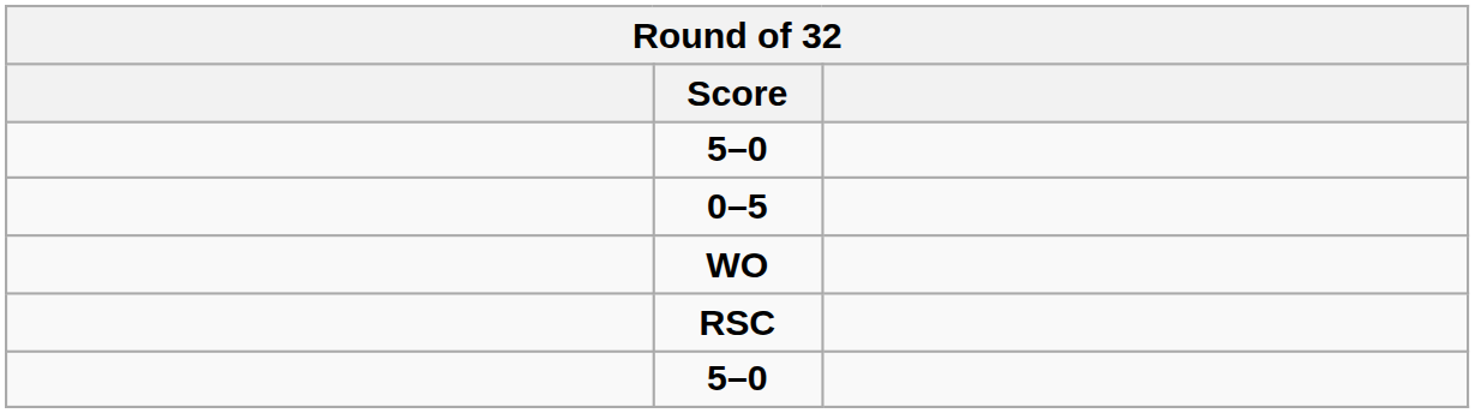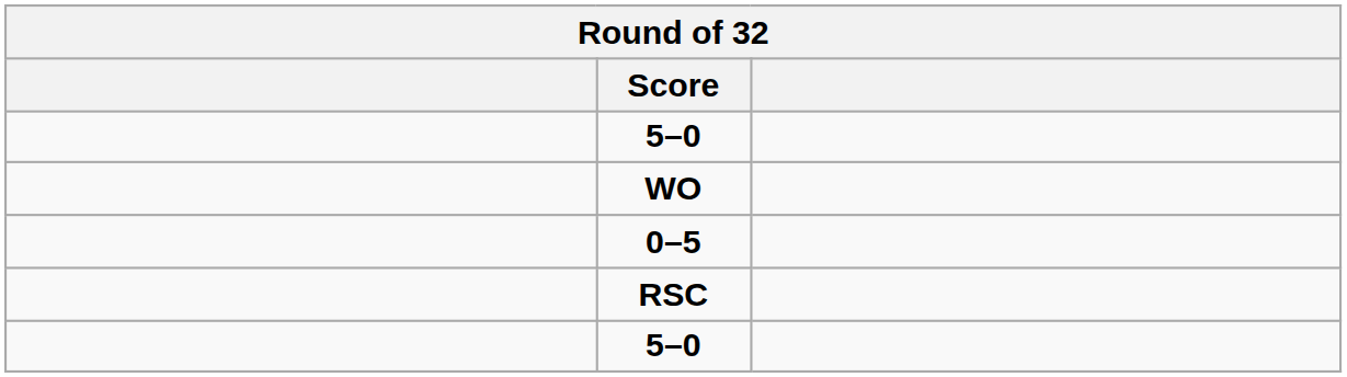rows swapped: 0–5 <-> WO
